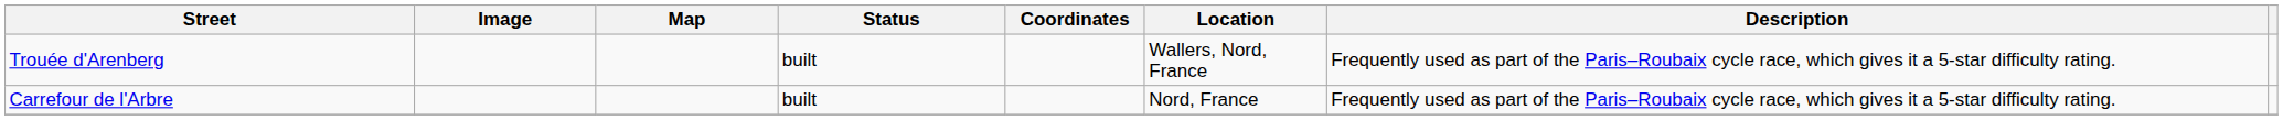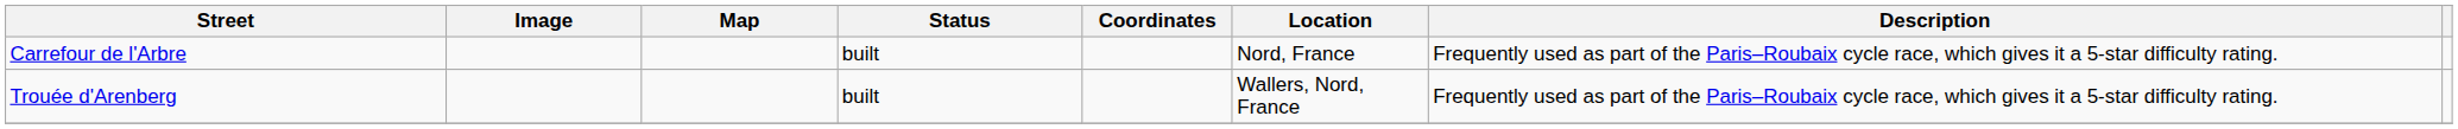rows swapped: Carrefour de l'Arbre <-> Trouée d'Arenberg
